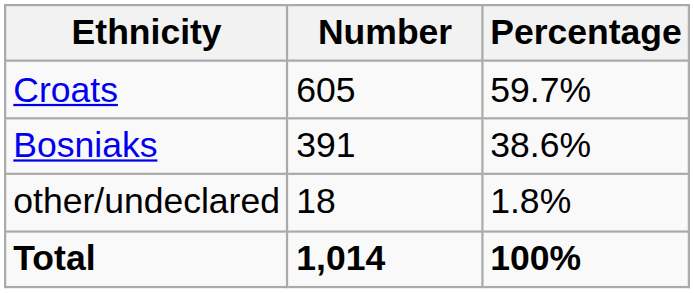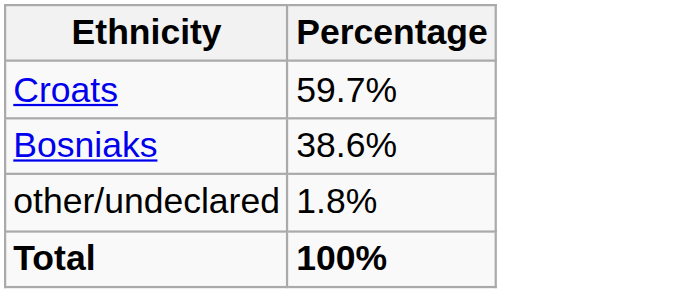- column: Number | 605 | 391 | 18 | 1,014
